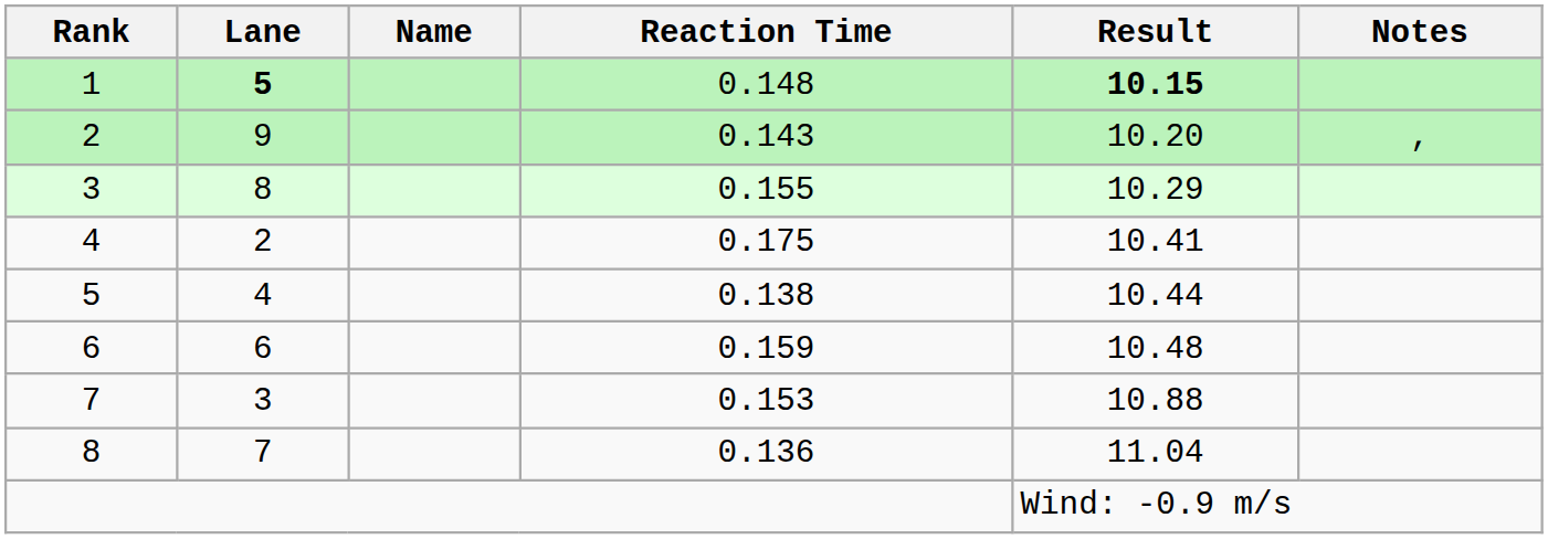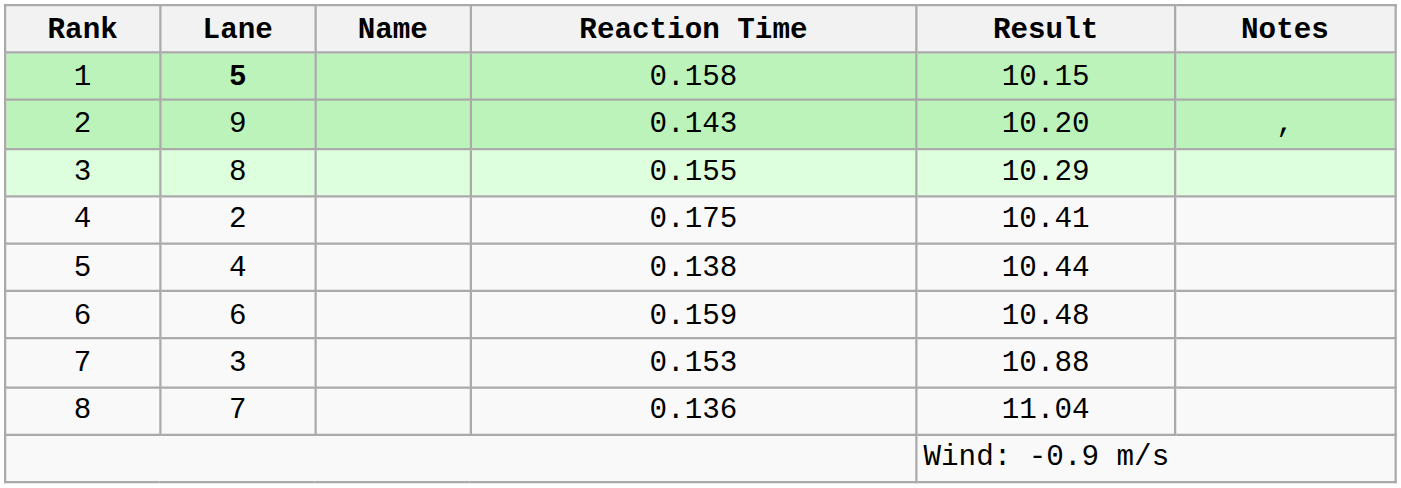1 | Reaction Time: 0.148 -> 0.158
1 | Result: bold -> normal
